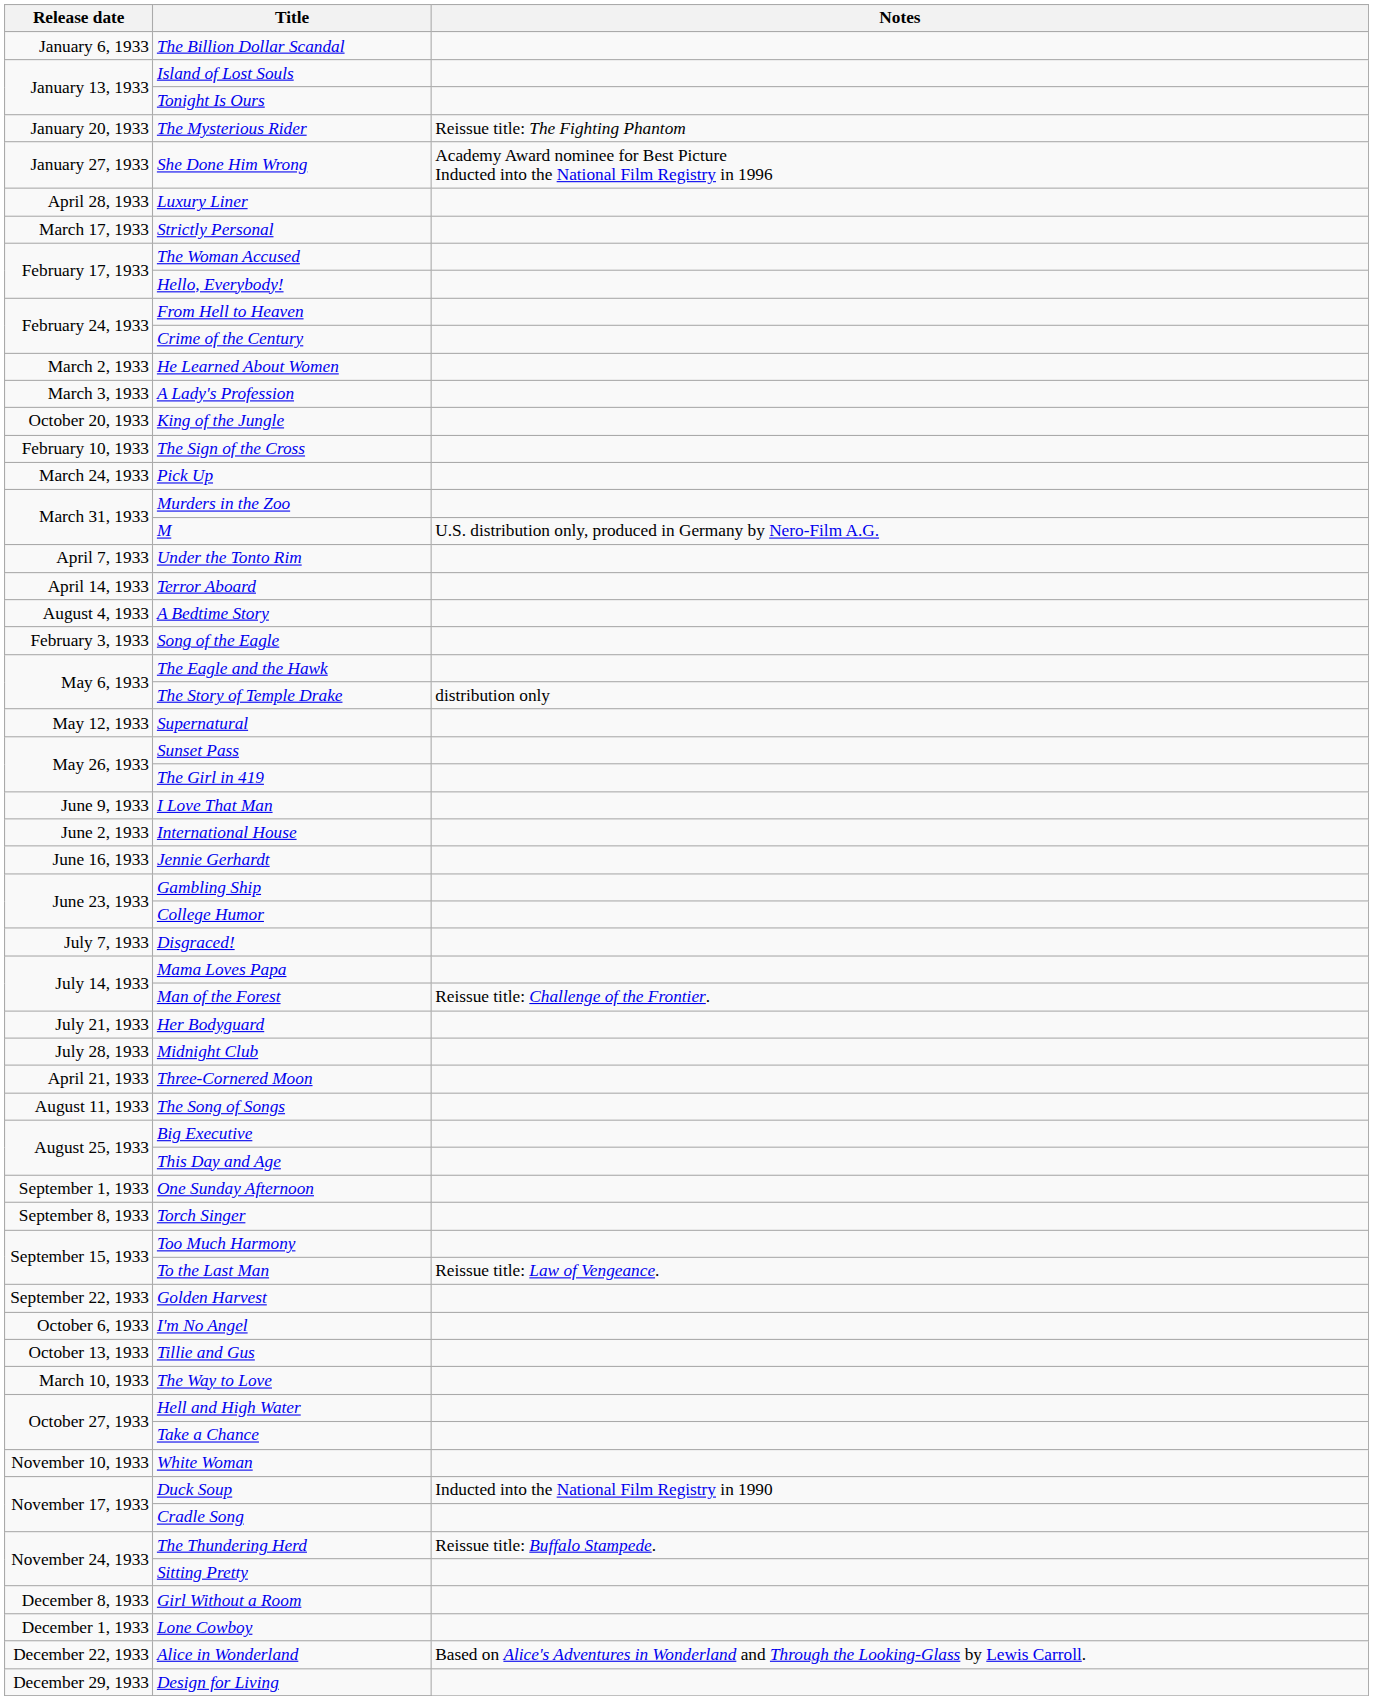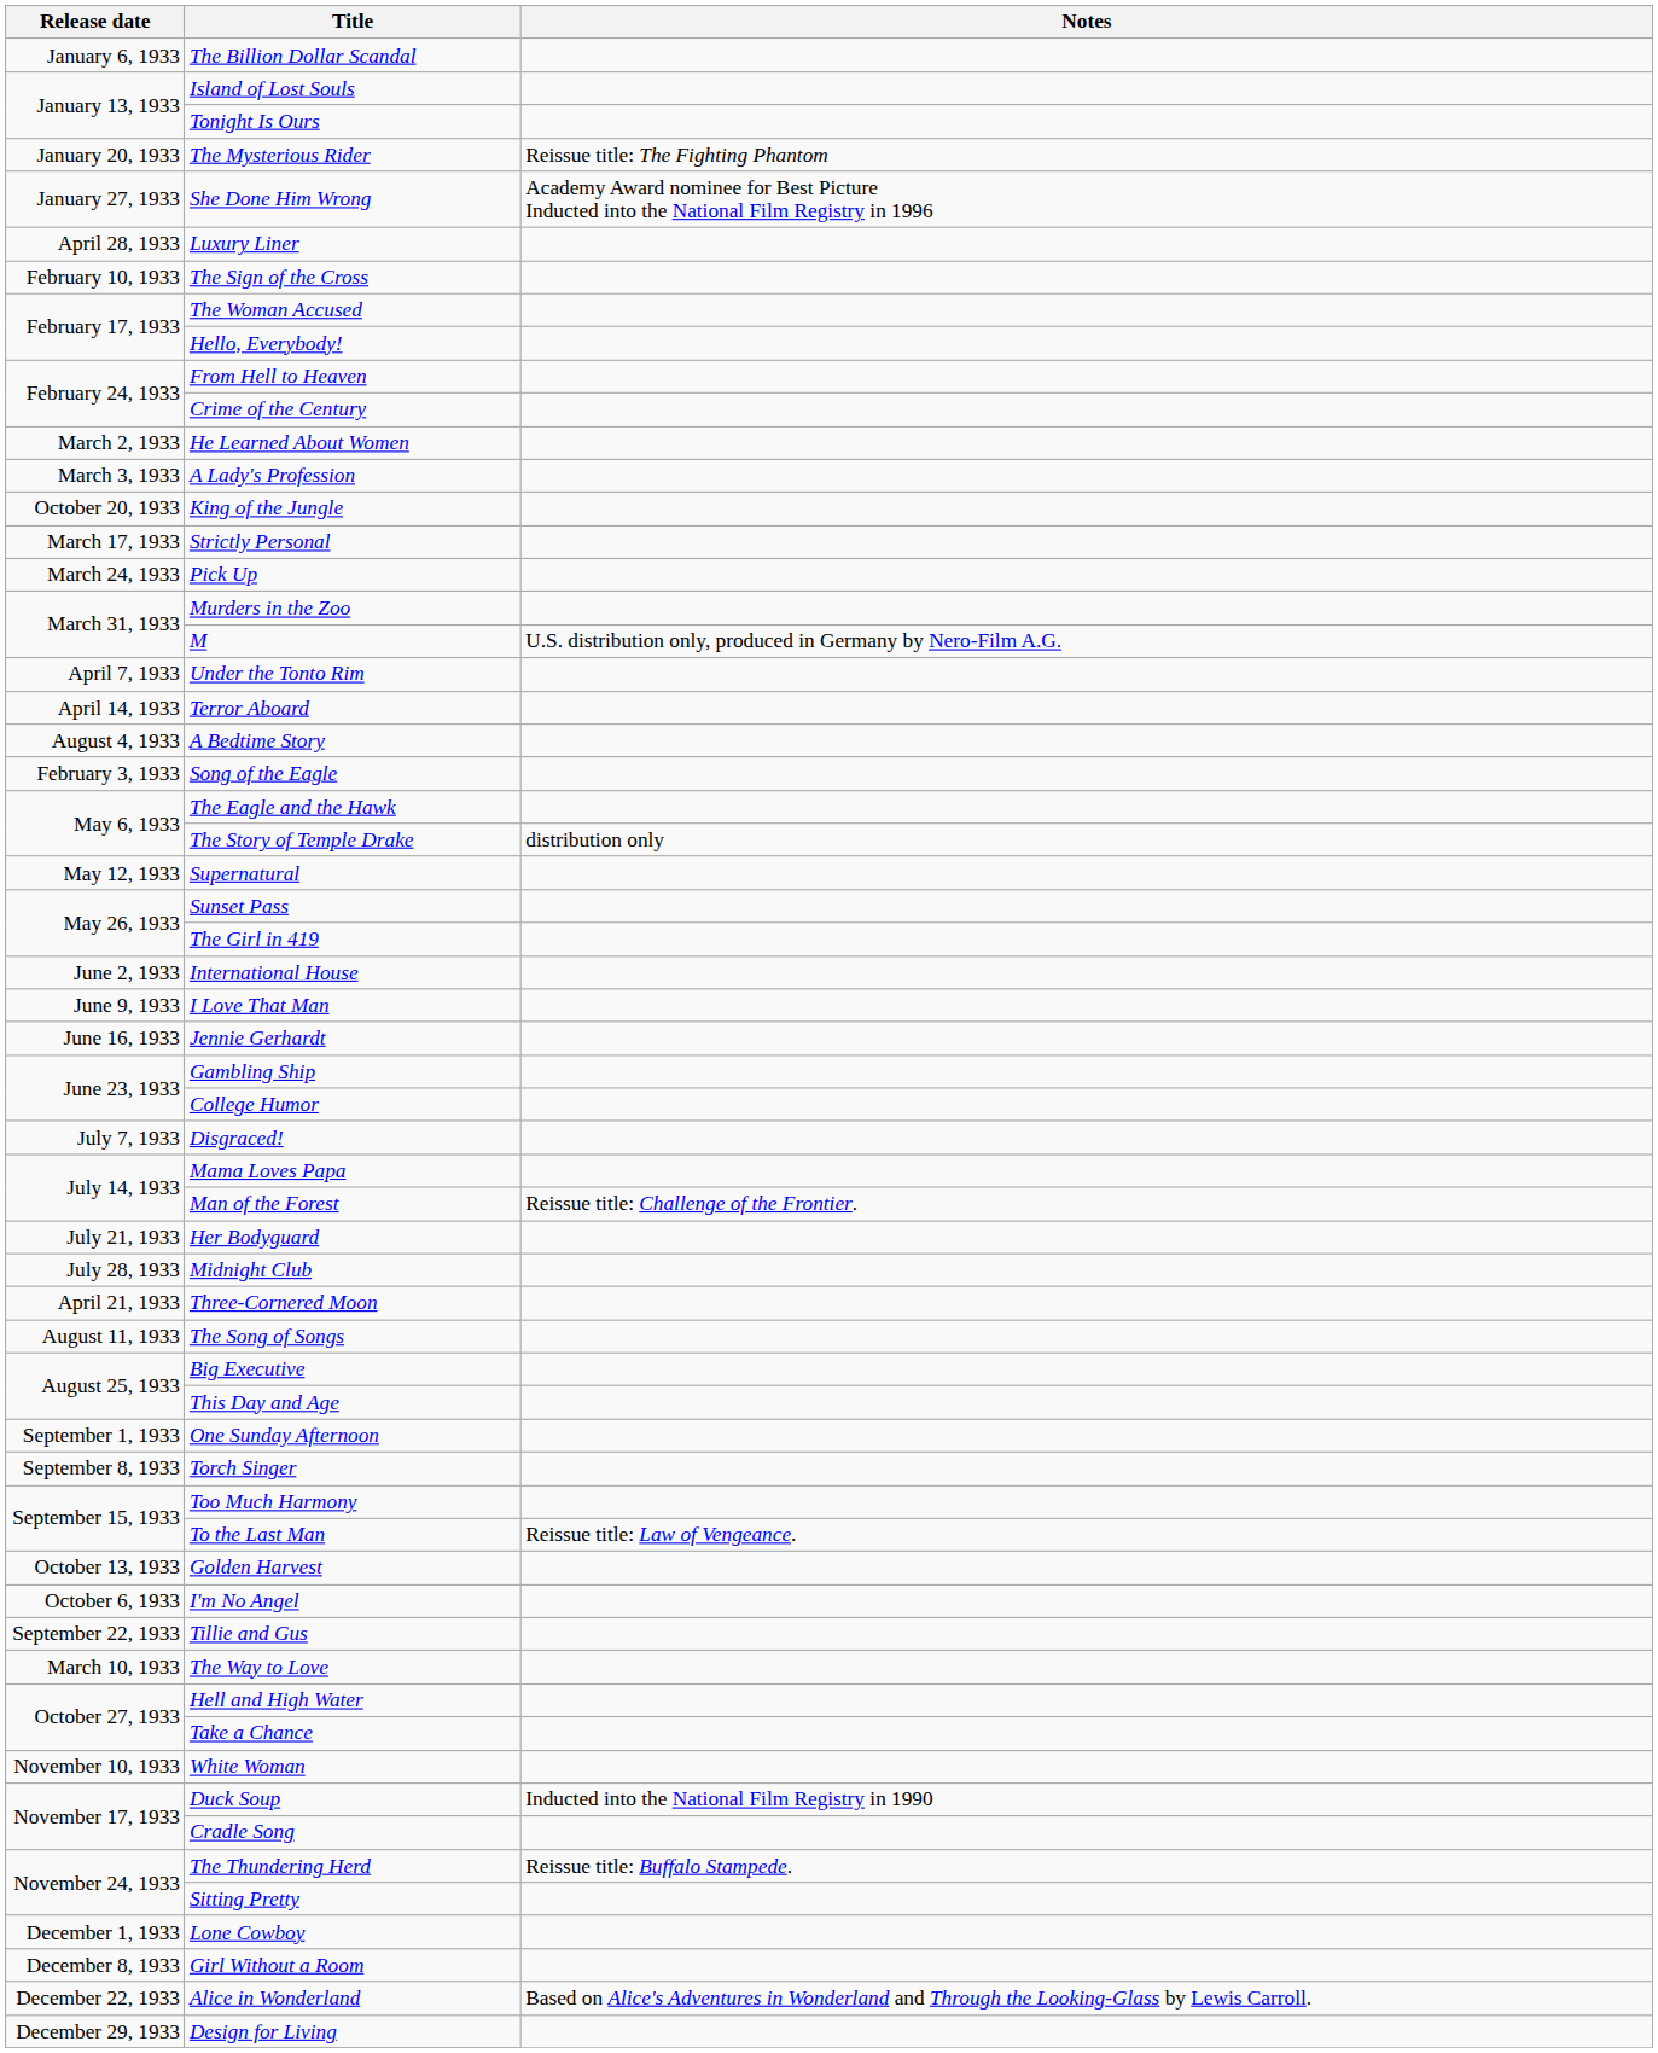rows swapped: The Sign of the Cross <-> Strictly Personal
rows swapped: International House <-> I Love That Man
Golden Harvest | Release date: September 22, 1933 -> October 13, 1933
Tillie and Gus | Release date: October 13, 1933 -> September 22, 1933
rows swapped: Lone Cowboy <-> Girl Without a Room
